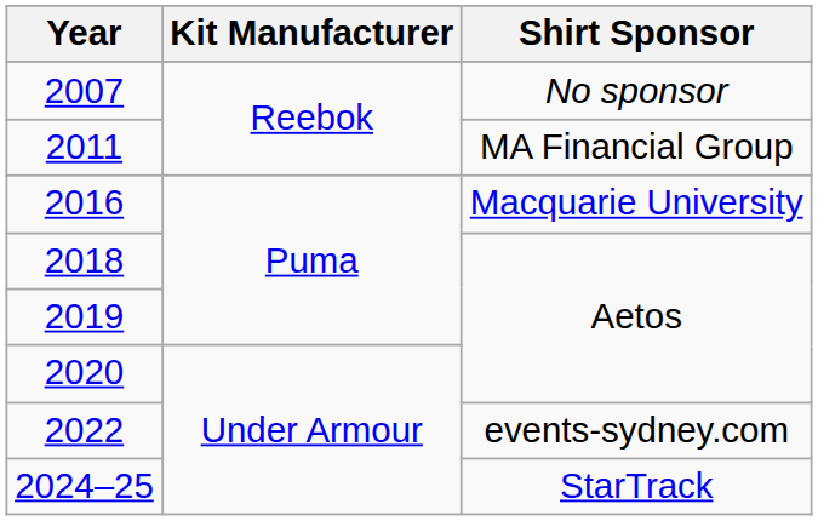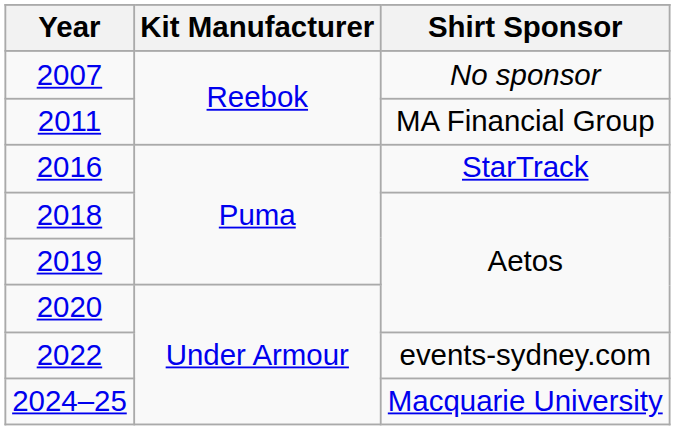2016 | Shirt Sponsor: Macquarie University -> StarTrack
2024–25 | Shirt Sponsor: StarTrack -> Macquarie University
